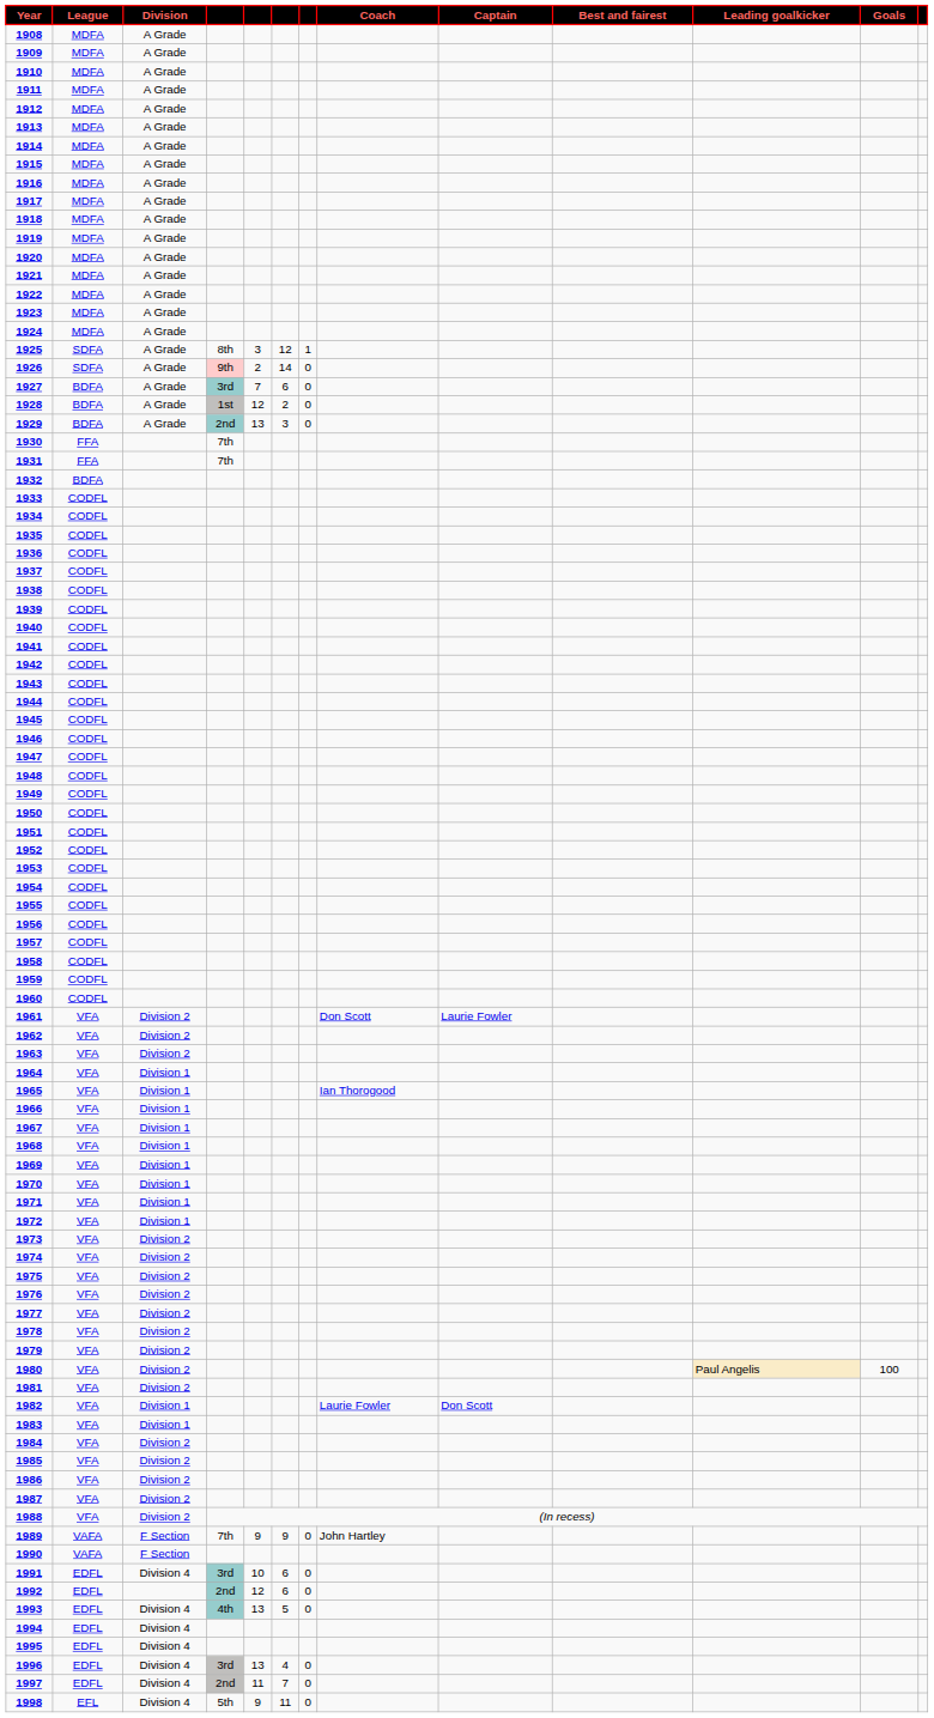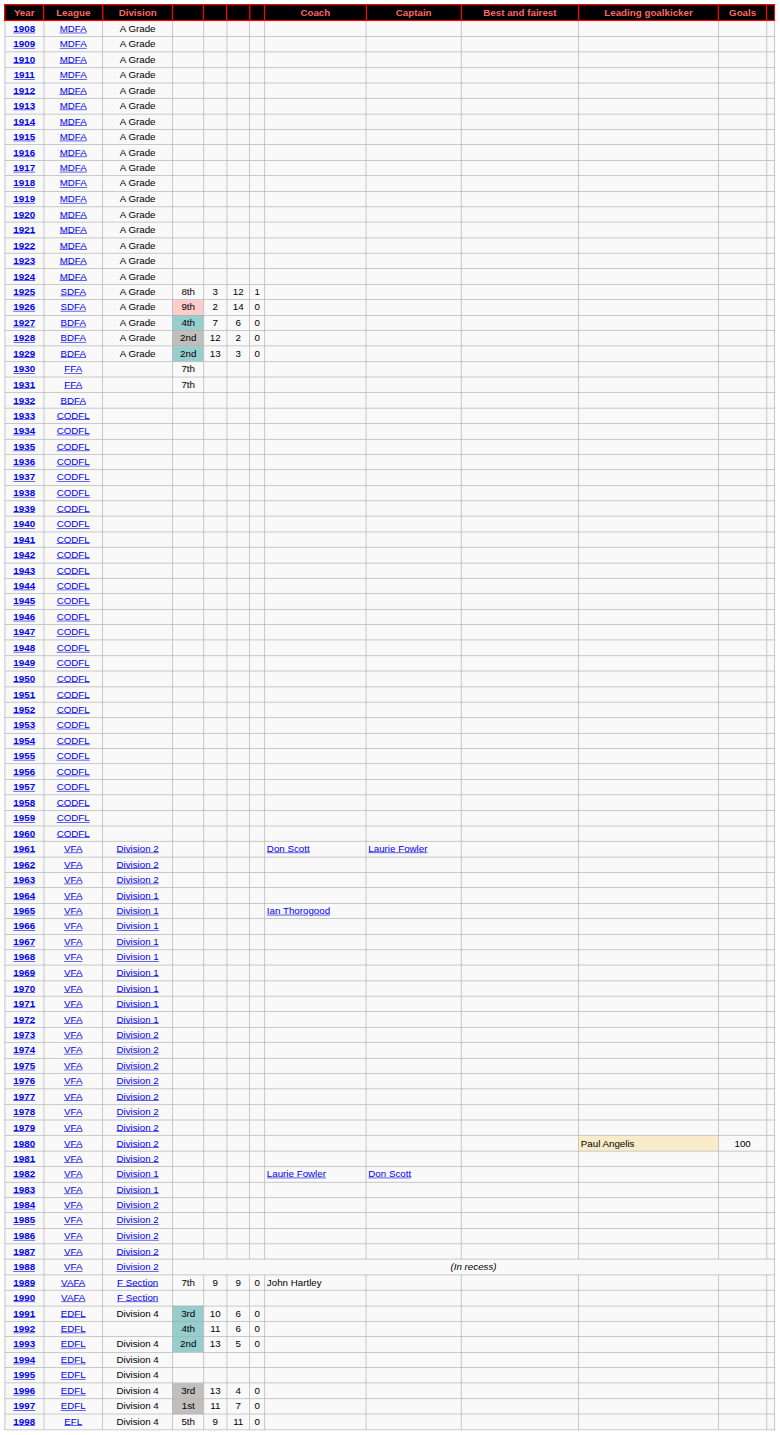1927 | column 4: 3rd -> 4th
1928 | column 4: 1st -> 2nd
1992 | column 4: 2nd -> 4th
1992 | column 5: 12 -> 11
1993 | column 4: 4th -> 2nd
1997 | column 4: 2nd -> 1st
